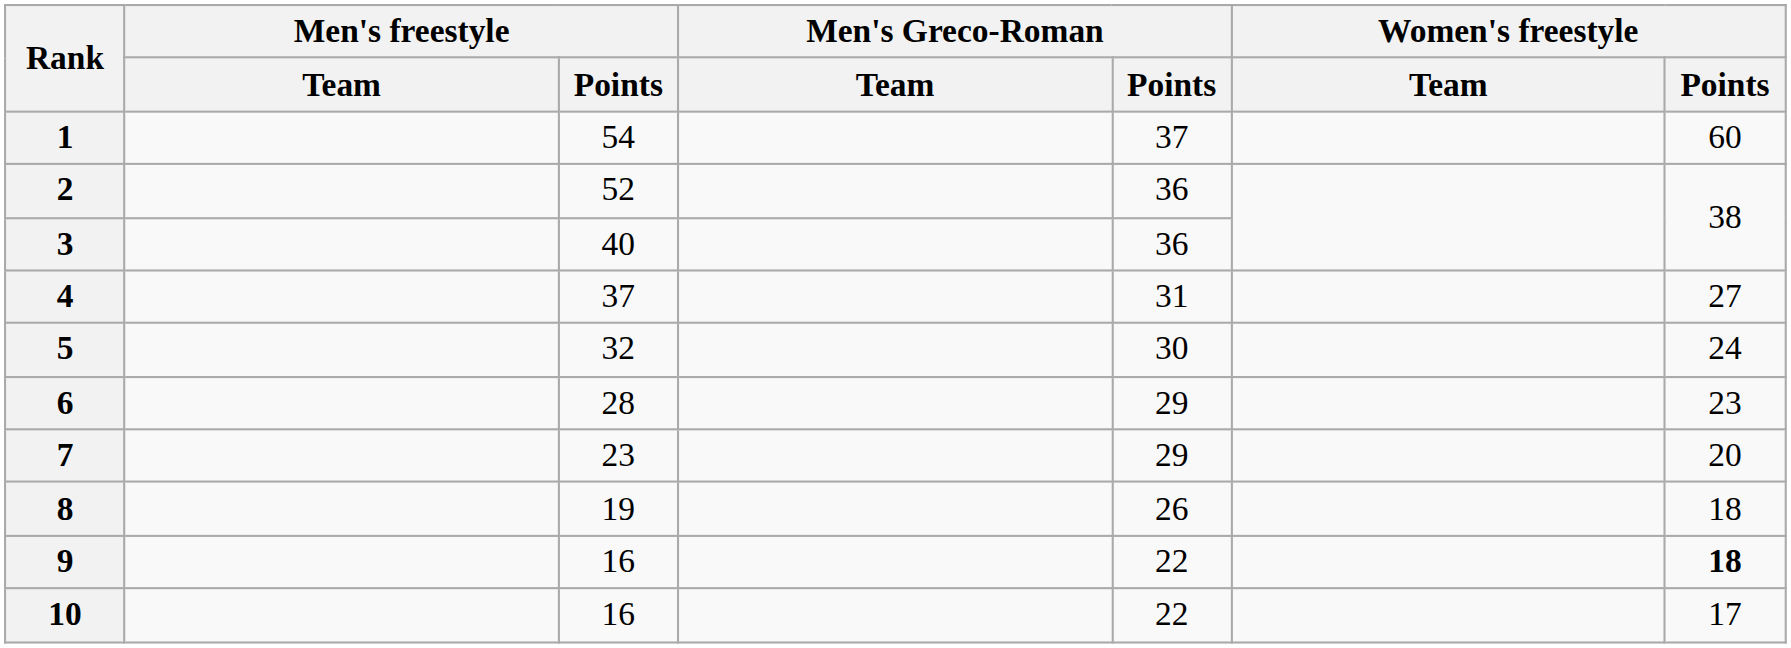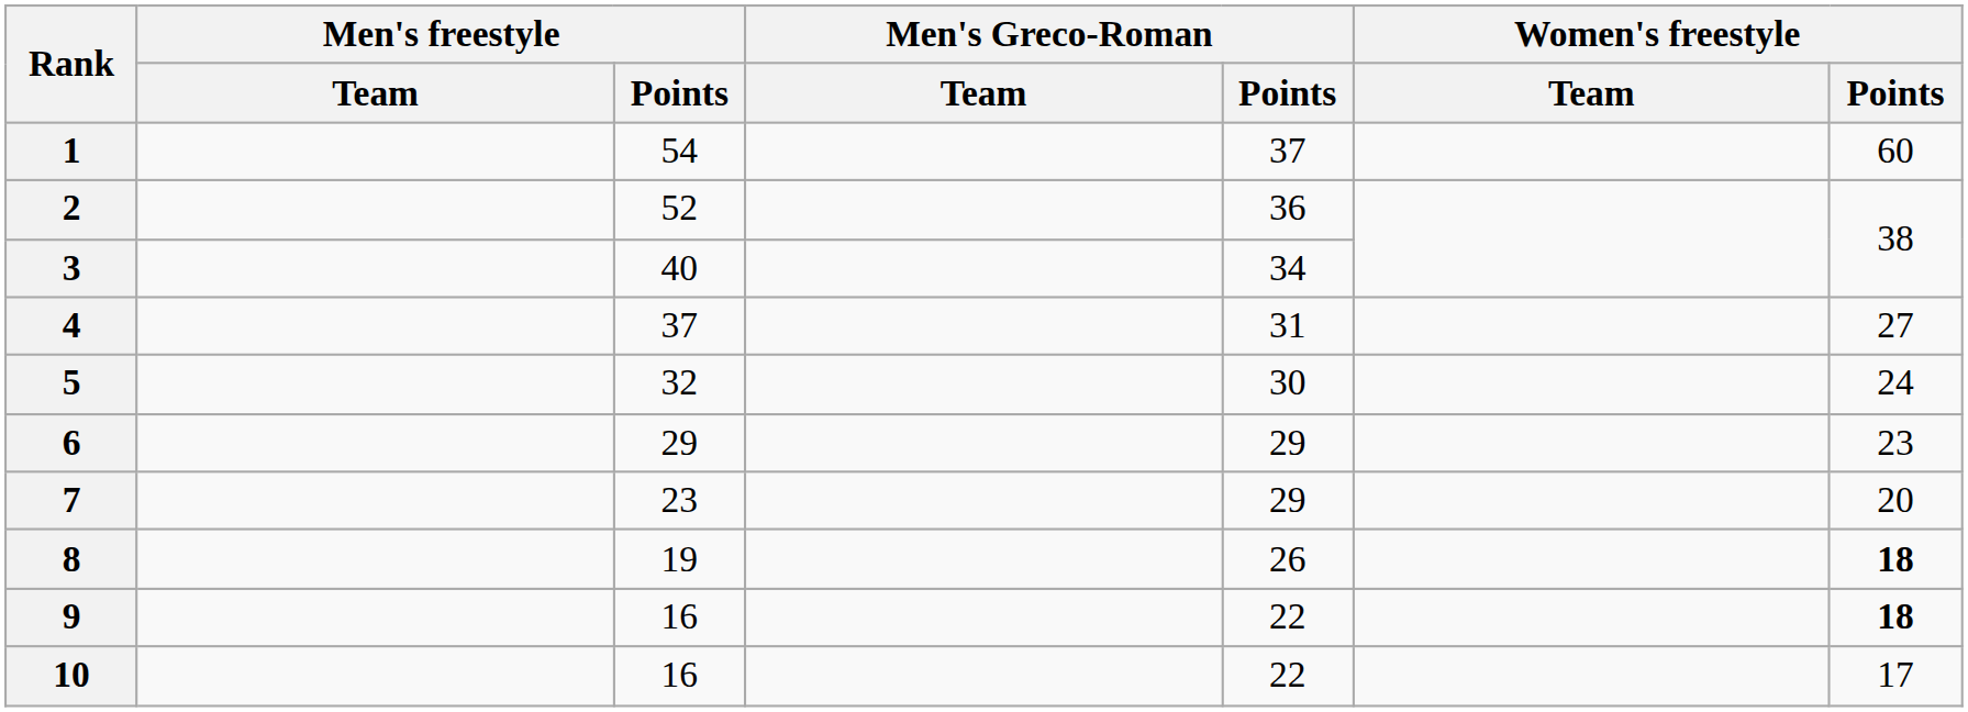3 | Men's Greco-Roman / Points: 36 -> 34
6 | Men's freestyle / Points: 28 -> 29
8 | Women's freestyle / Points: normal -> bold
